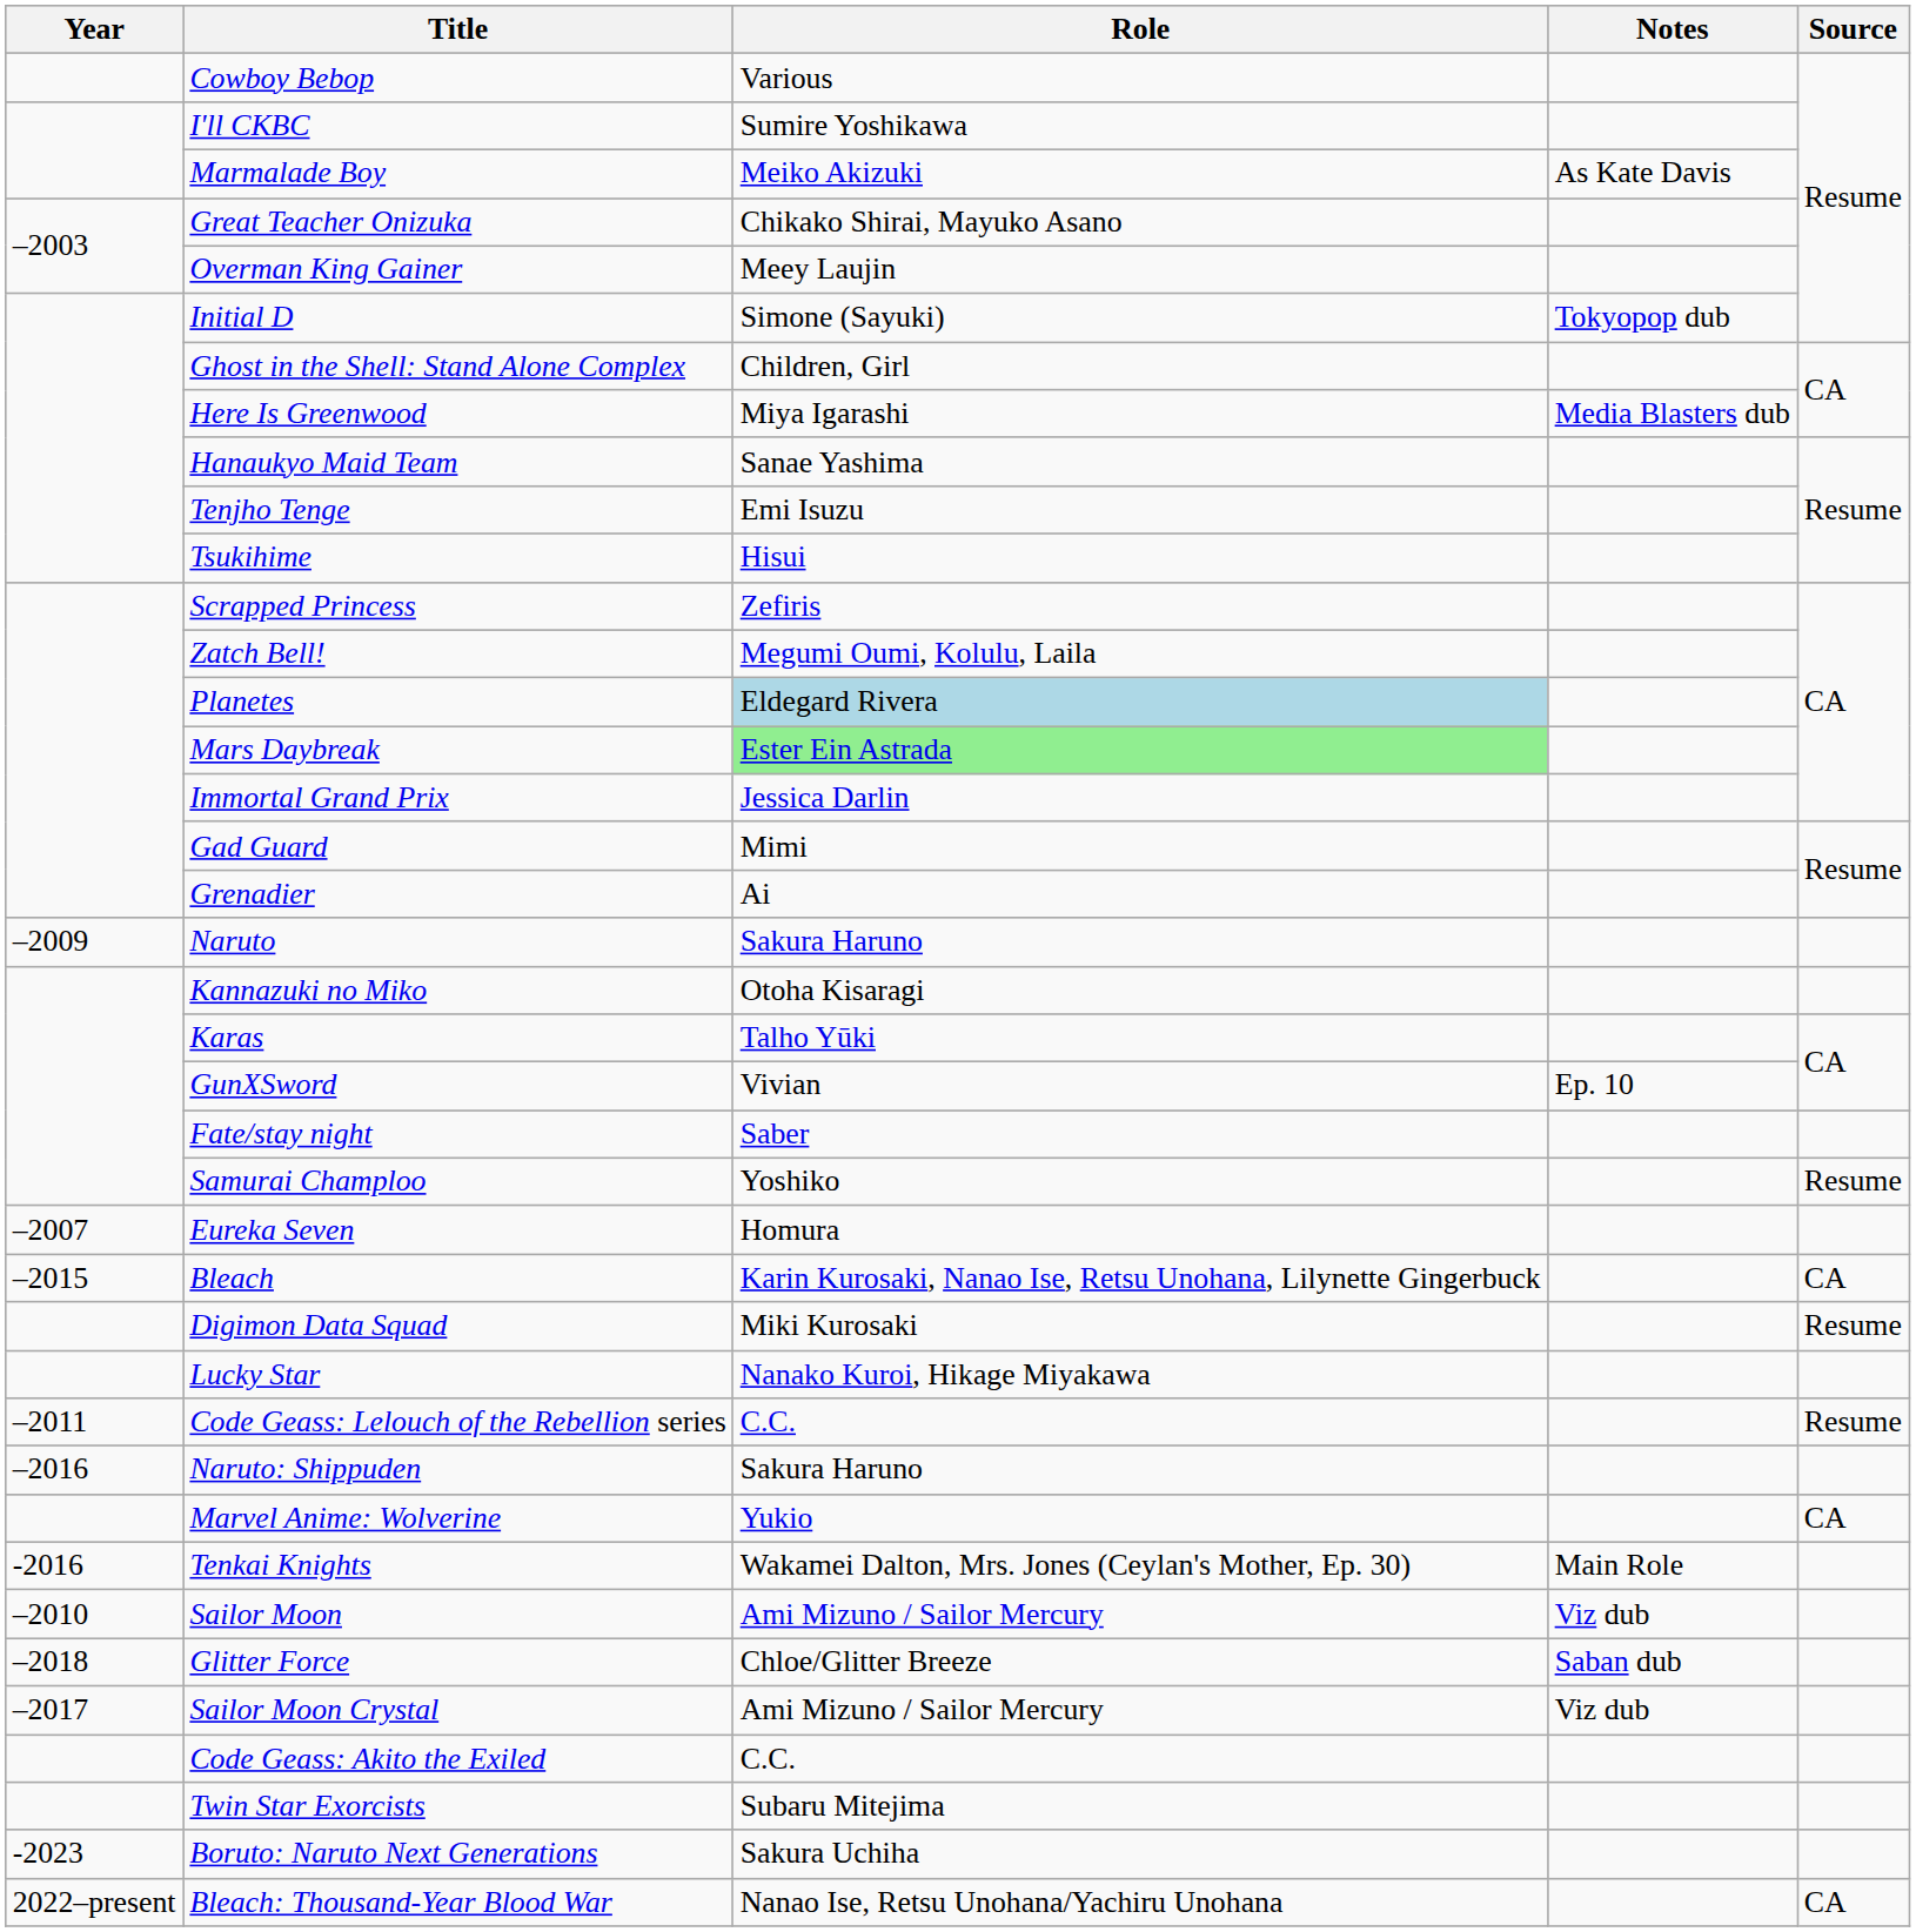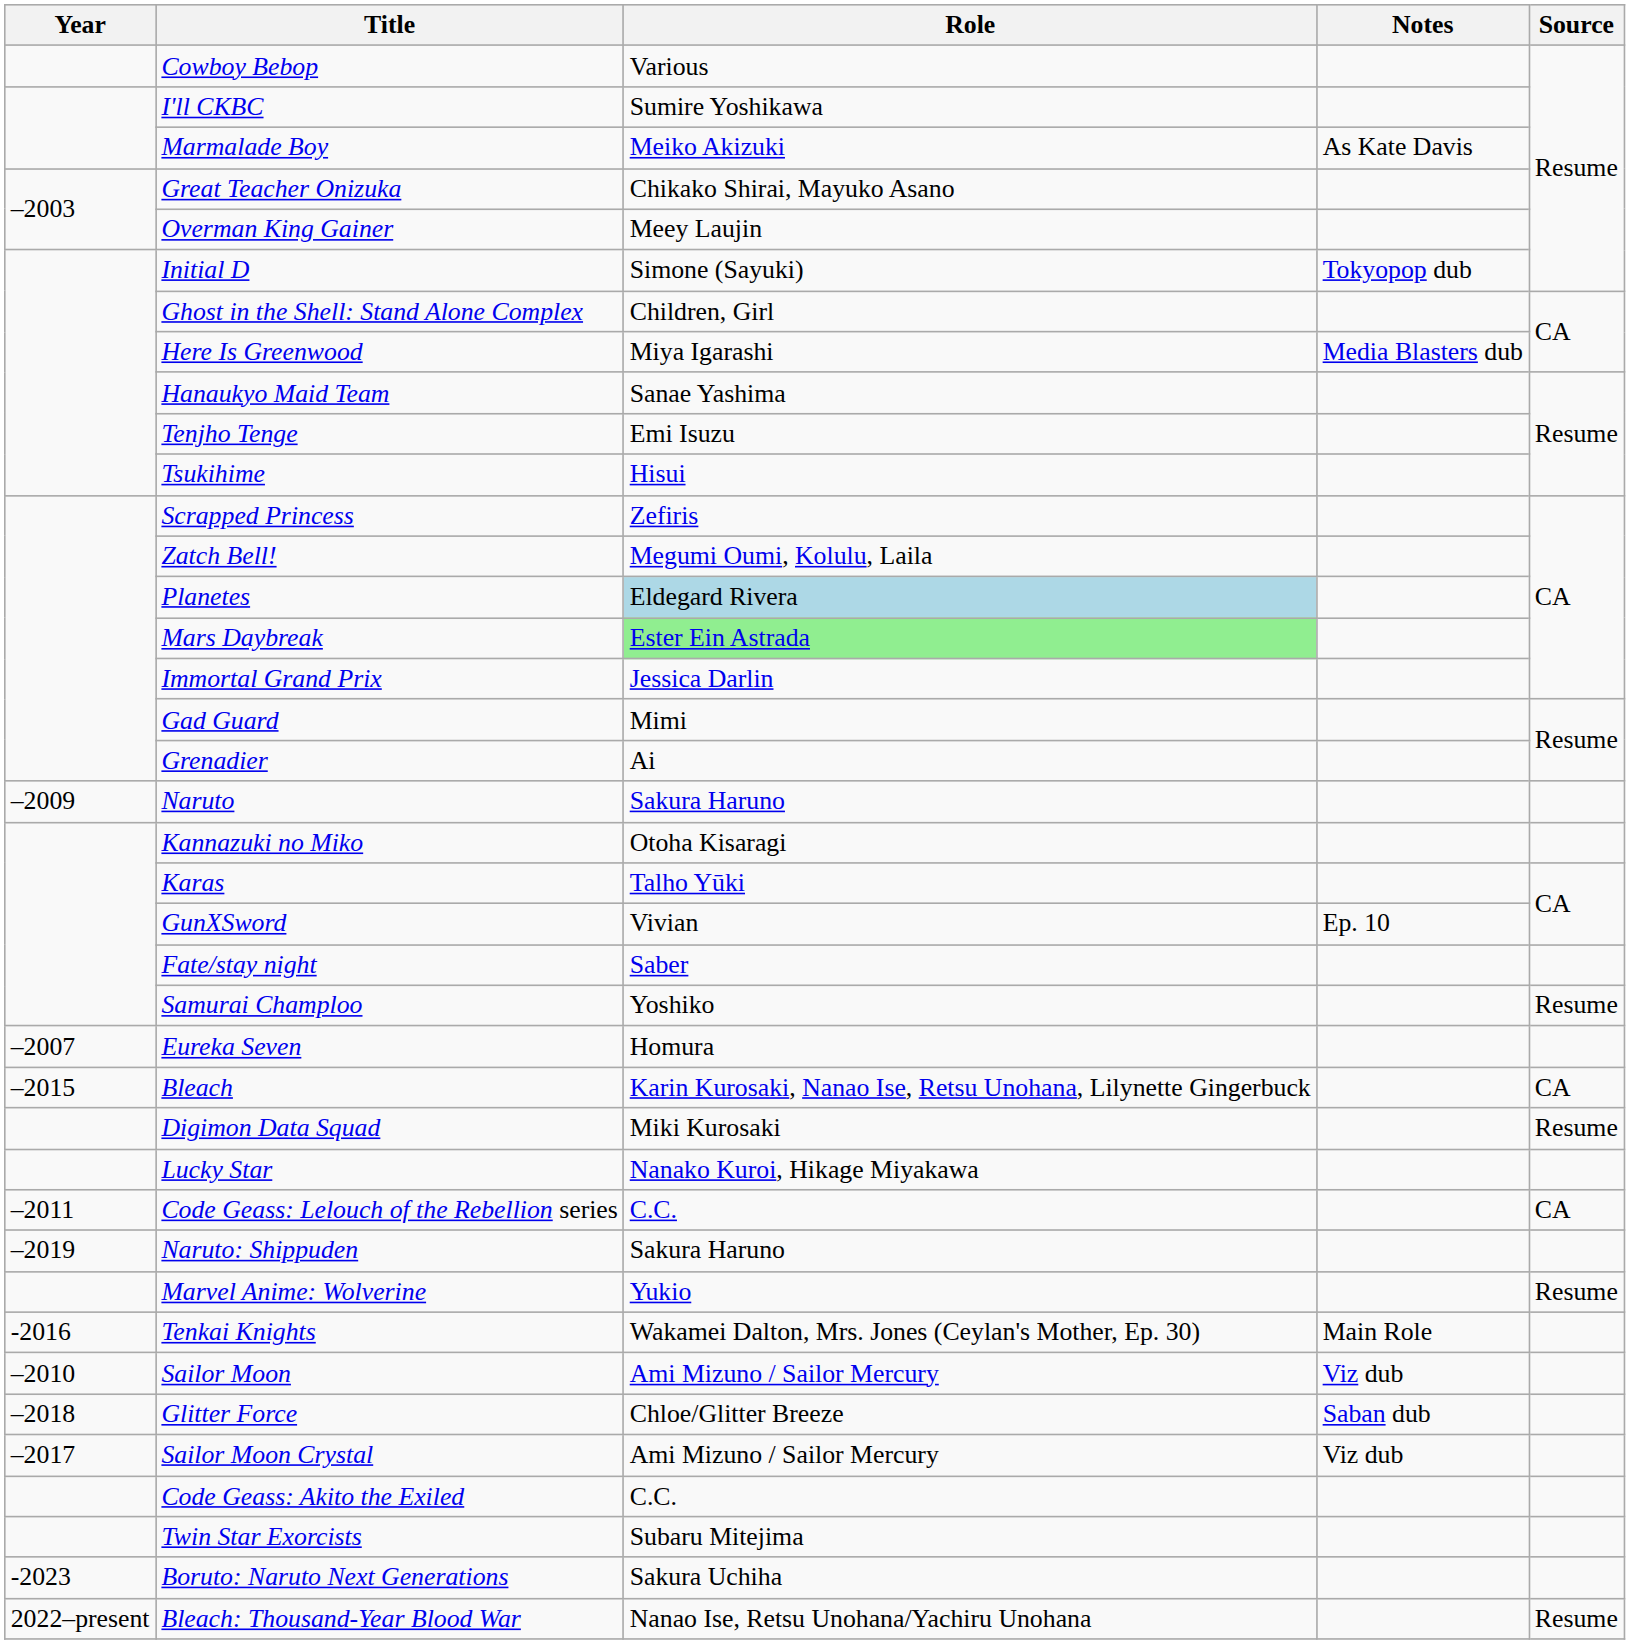Code Geass: Lelouch of the Rebellion series | Source: Resume -> CA
Naruto: Shippuden | Year: –2016 -> –2019
Marvel Anime: Wolverine | Source: CA -> Resume
Bleach: Thousand-Year Blood War | Source: CA -> Resume
